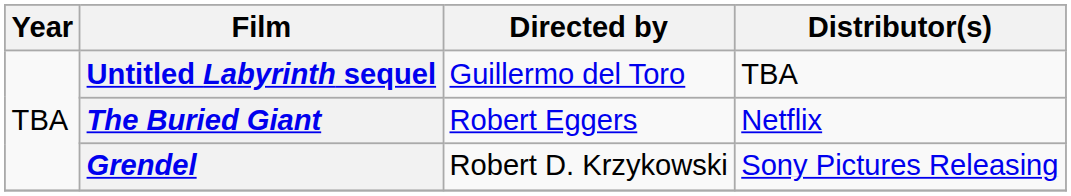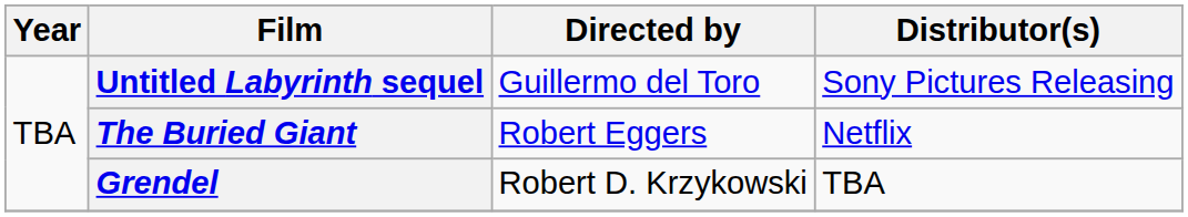Untitled Labyrinth sequel | Distributor(s): TBA -> Sony Pictures Releasing
Grendel | Distributor(s): Sony Pictures Releasing -> TBA
